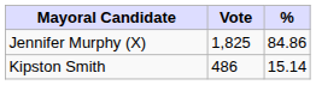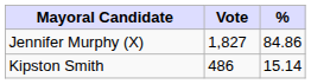Jennifer Murphy (X) | Vote: 1,825 -> 1,827
